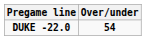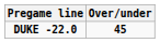DUKE -22.0 | Over/under: 54 -> 45
